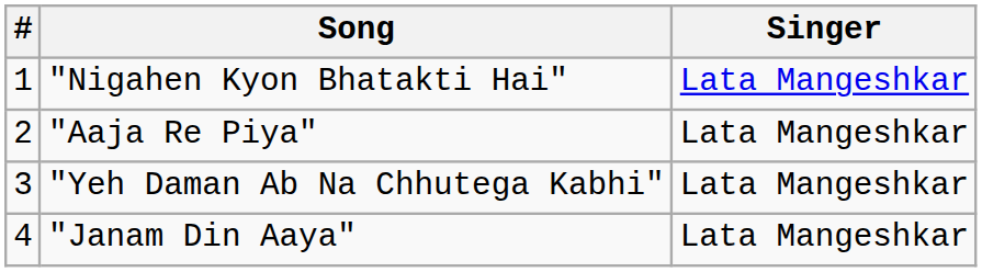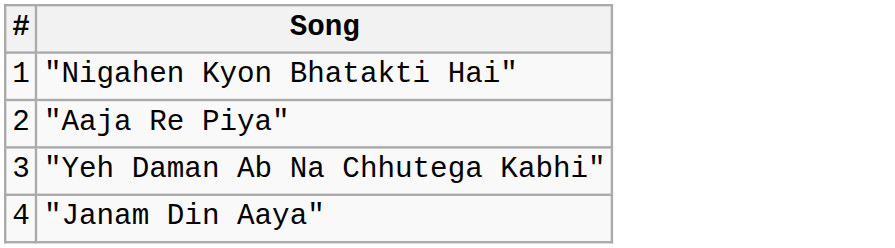- column: Singer | Lata Mangeshkar | Lata Mangeshkar | Lata Mangeshkar | Lata Mangeshkar
